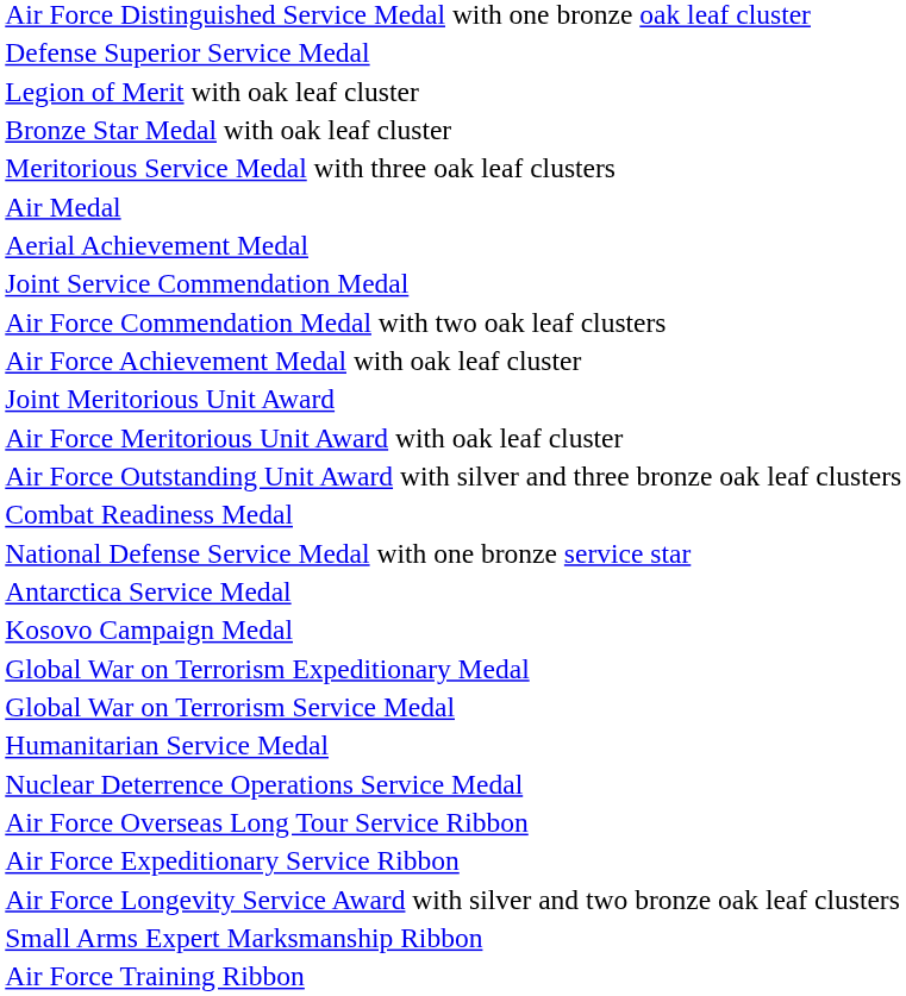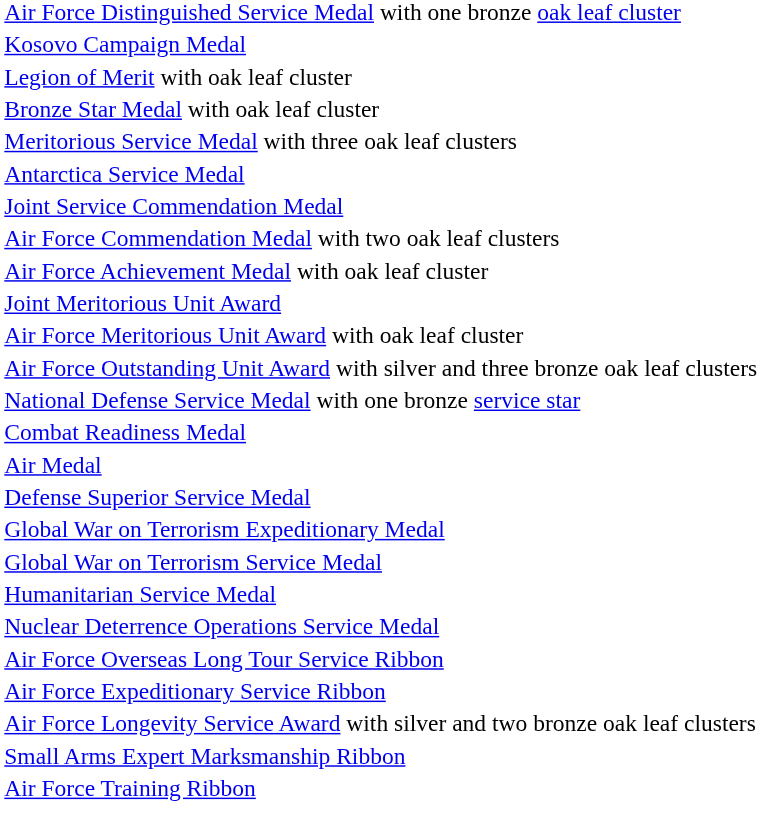rows swapped: Defense Superior Service Medal <-> Kosovo Campaign Medal
rows swapped: Air Medal <-> Antarctica Service Medal
- row: Aerial Achievement Medal
rows swapped: Combat Readiness Medal <-> National Defense Service Medal with one bronze service star
